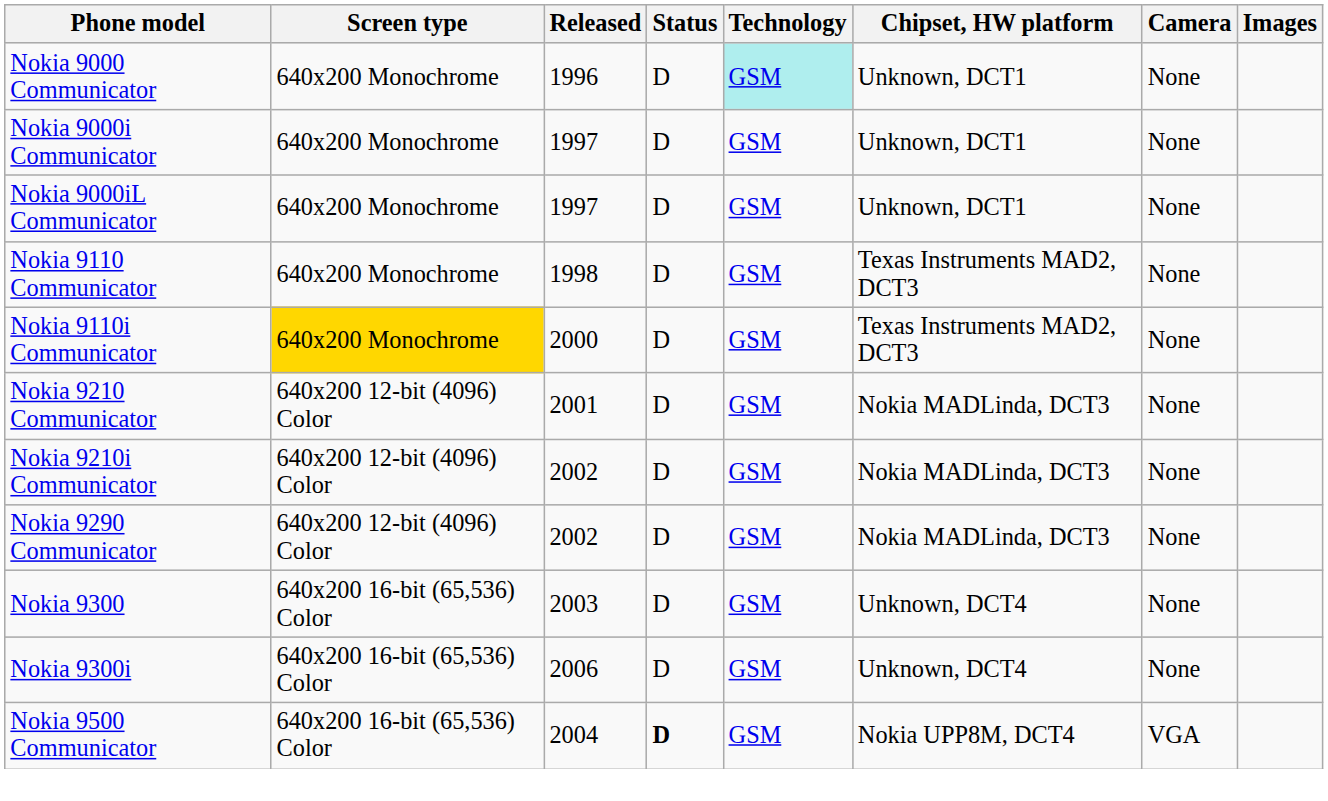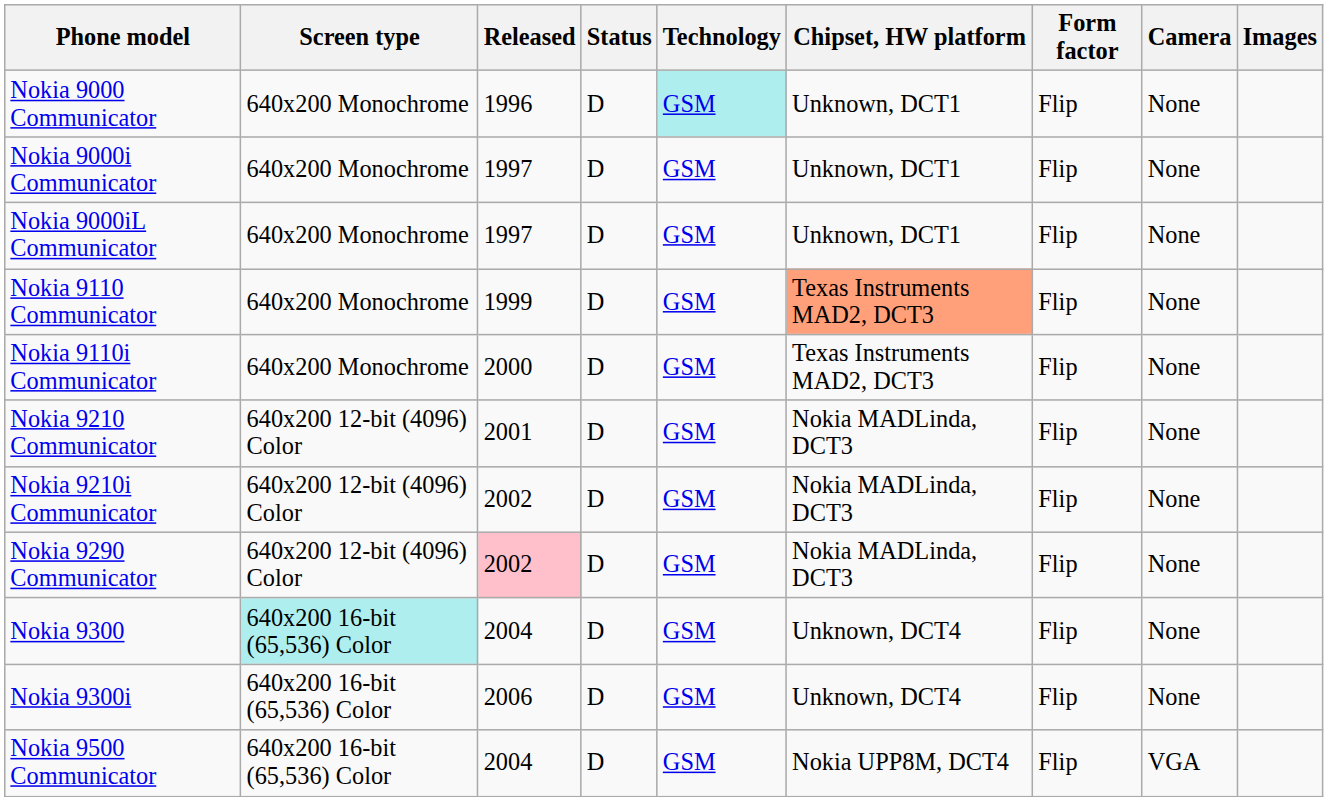+ column: Form factor | Flip | Flip | Flip | Flip | Flip | Flip | Flip | Flip | Flip | Flip | Flip
Nokia 9110 Communicator | Released: 1998 -> 1999
Nokia 9110 Communicator | Chipset, HW platform: no background -> lightsalmon background
Nokia 9110i Communicator | Screen type: gold background -> no background
Nokia 9290 Communicator | Released: no background -> pink background
Nokia 9300 | Screen type: no background -> paleturquoise background
Nokia 9300 | Released: 2003 -> 2004
Nokia 9500 Communicator | Status: bold -> normal
